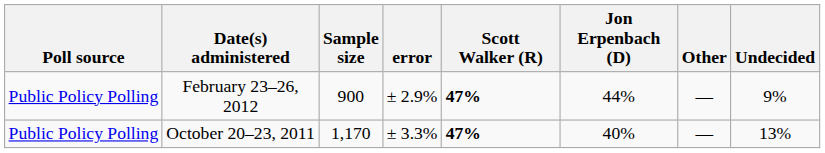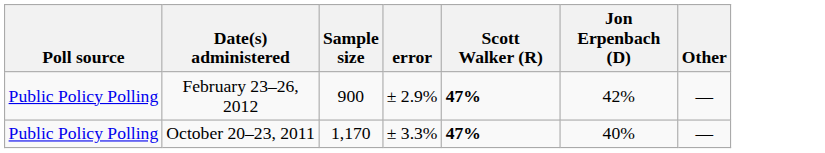- column: Undecided | 9% | 13%
February 23–26, 2012 | Jon Erpenbach (D): 44% -> 42%
